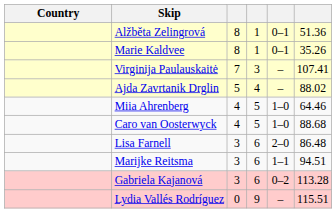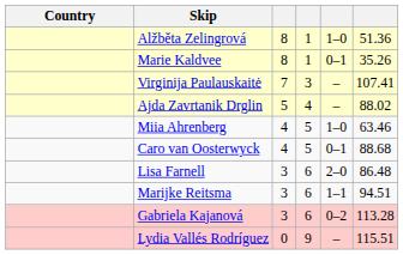Alžběta Zelingrová | column 5: 0–1 -> 1–0
Miia Ahrenberg | column 6: 64.46 -> 63.46
Caro van Oosterwyck | column 5: 1–0 -> 0–1
